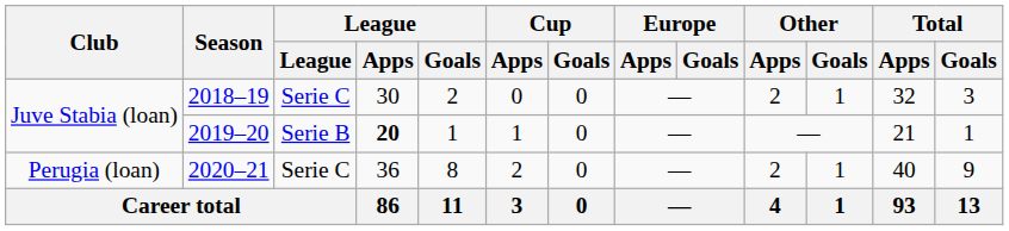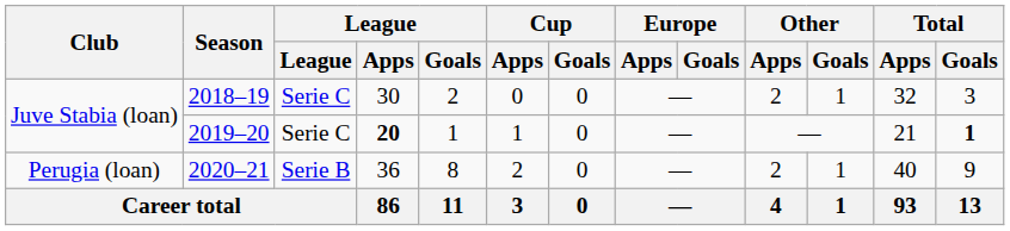2019–20 | League: Serie B -> Serie C
2019–20 | Total / Goals: normal -> bold
2020–21 | League: Serie C -> Serie B
